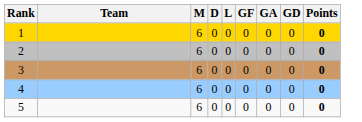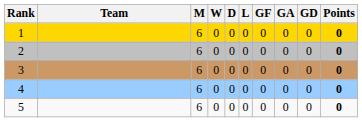+ column: W | 0 | 0 | 0 | 0 | 0
